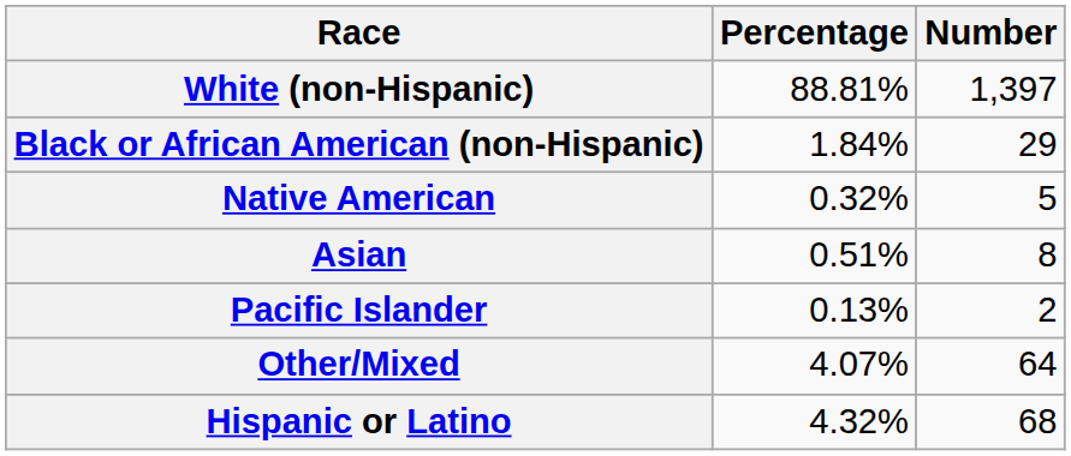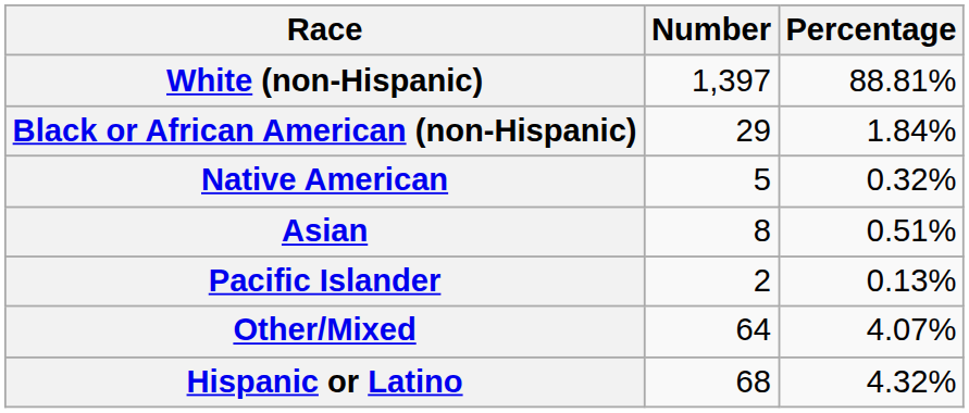columns swapped: Number <-> Percentage
